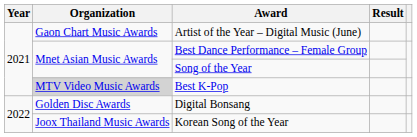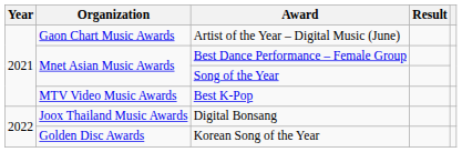Best K-Pop | Organization: lightgrey background -> no background
Digital Bonsang | Organization: Golden Disc Awards -> Joox Thailand Music Awards
Korean Song of the Year | Organization: Joox Thailand Music Awards -> Golden Disc Awards
